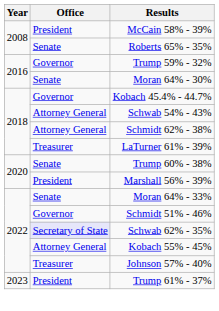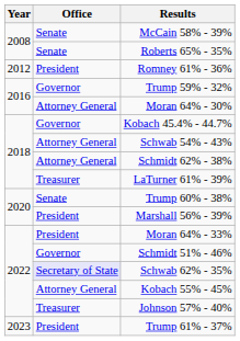McCain 58% - 39% | Office: President -> Senate
+ row: 2012 | President | Romney 61% - 36%
Moran 64% - 30% | Office: Senate -> Attorney General
Moran 64% - 33% | Office: Senate -> President
